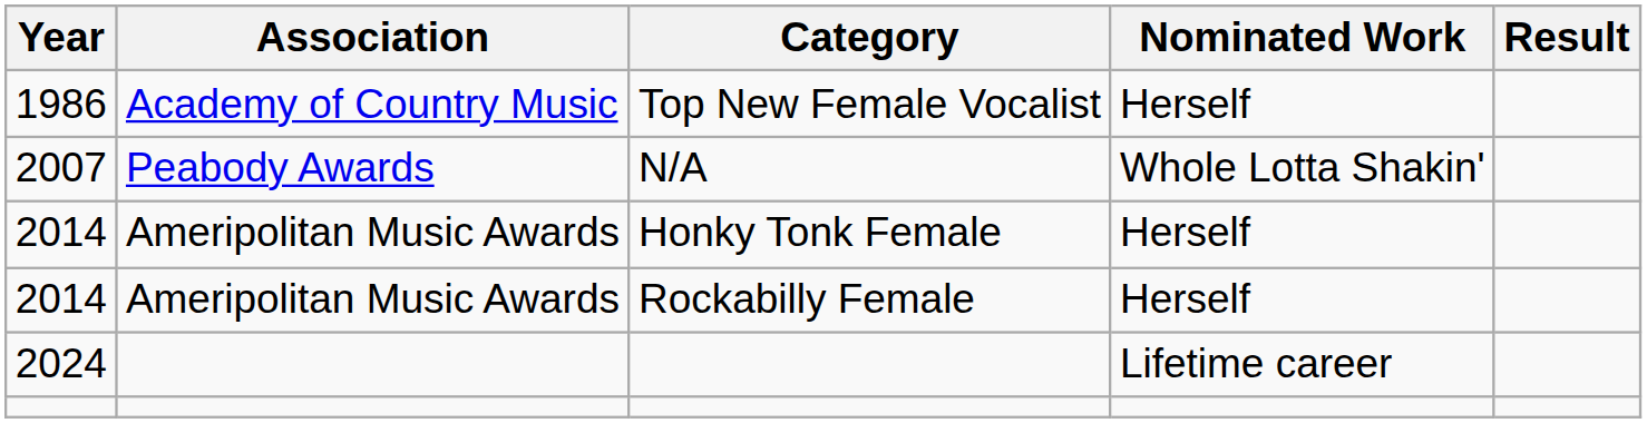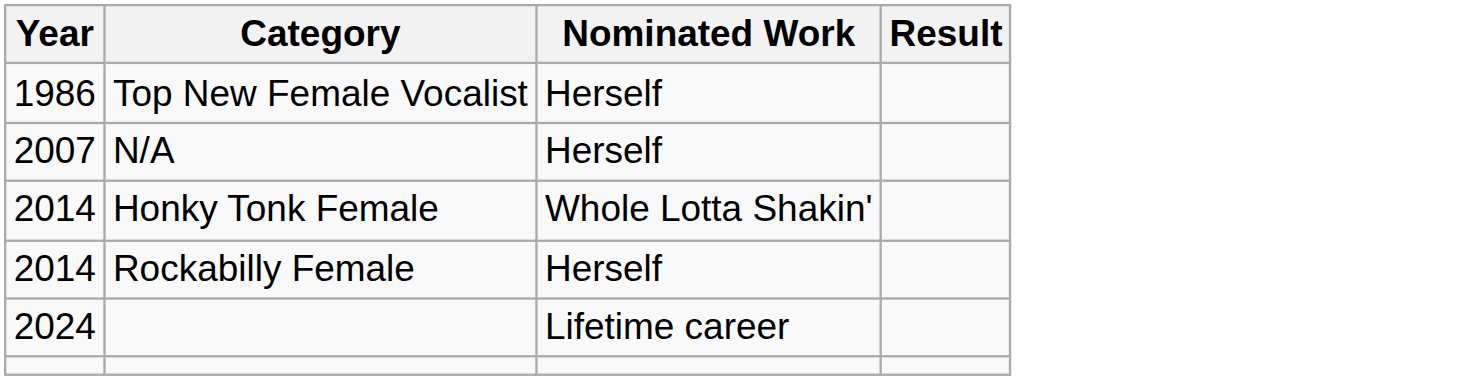- column: Association | Academy of Country Music | Peabody Awards | Ameripolitan Music Awards | Ameripolitan Music Awards
2007 | Nominated Work: Whole Lotta Shakin' -> Herself
2014 / Honky Tonk Female | Nominated Work: Herself -> Whole Lotta Shakin'
